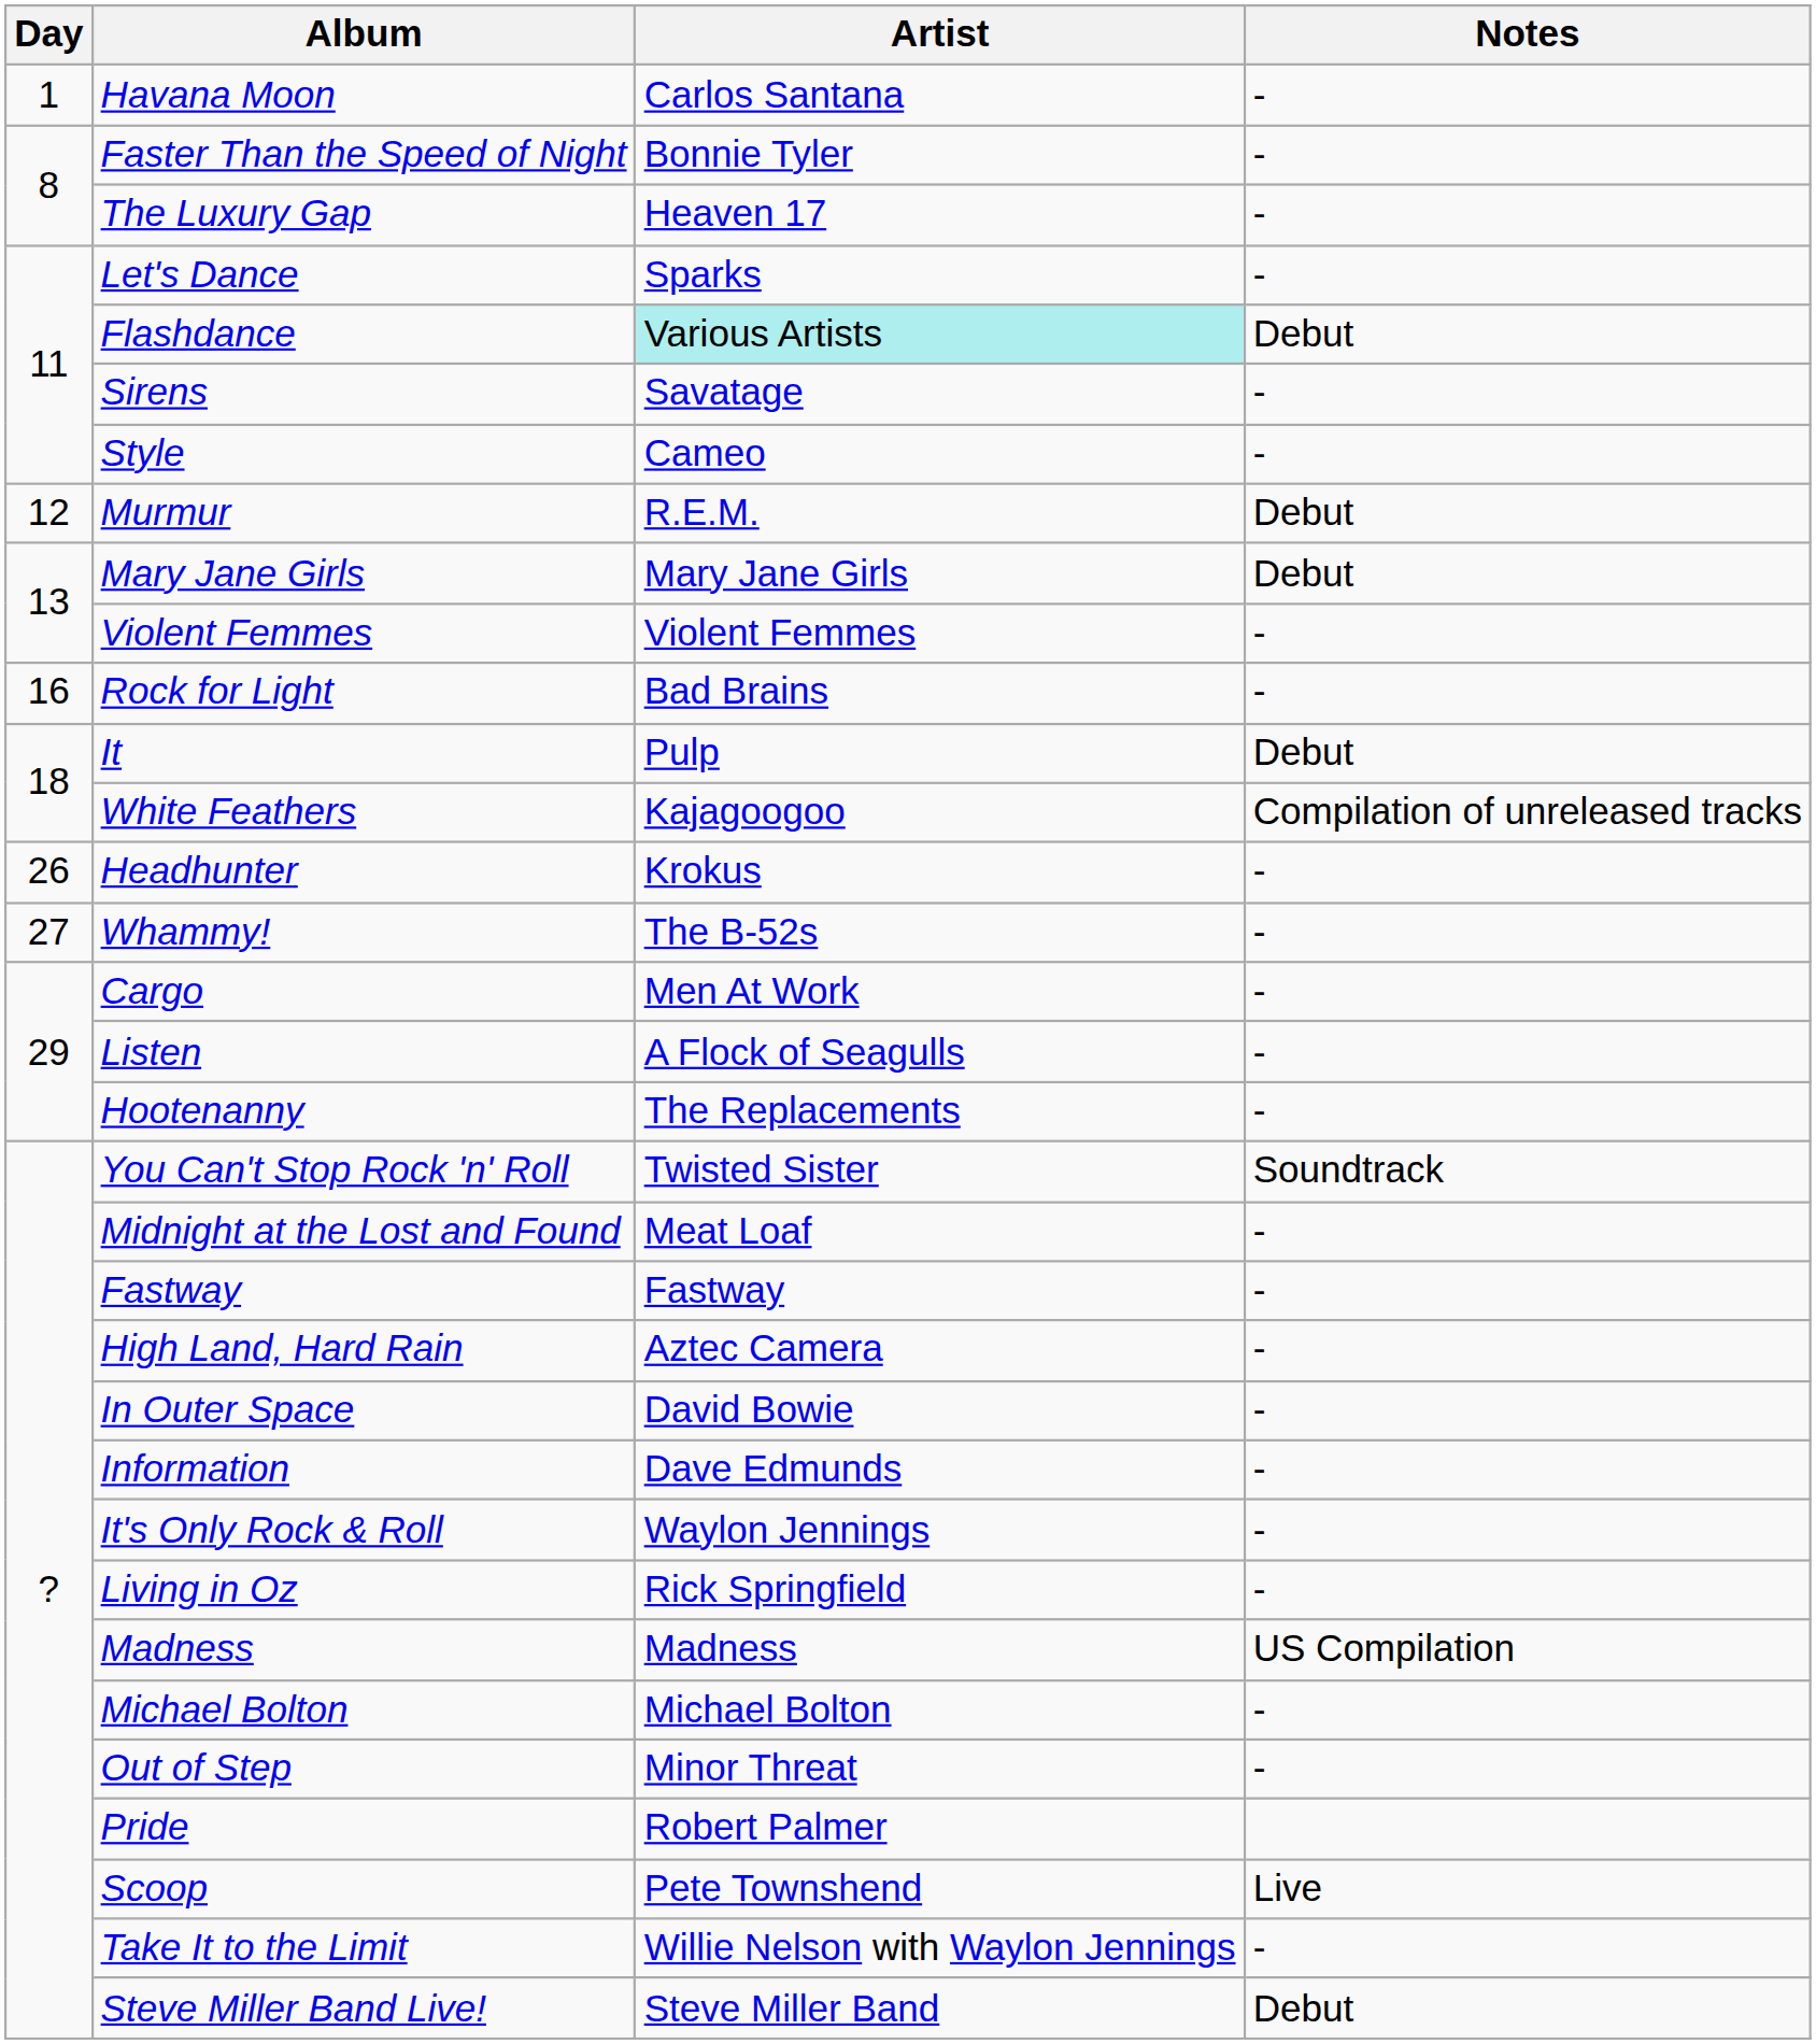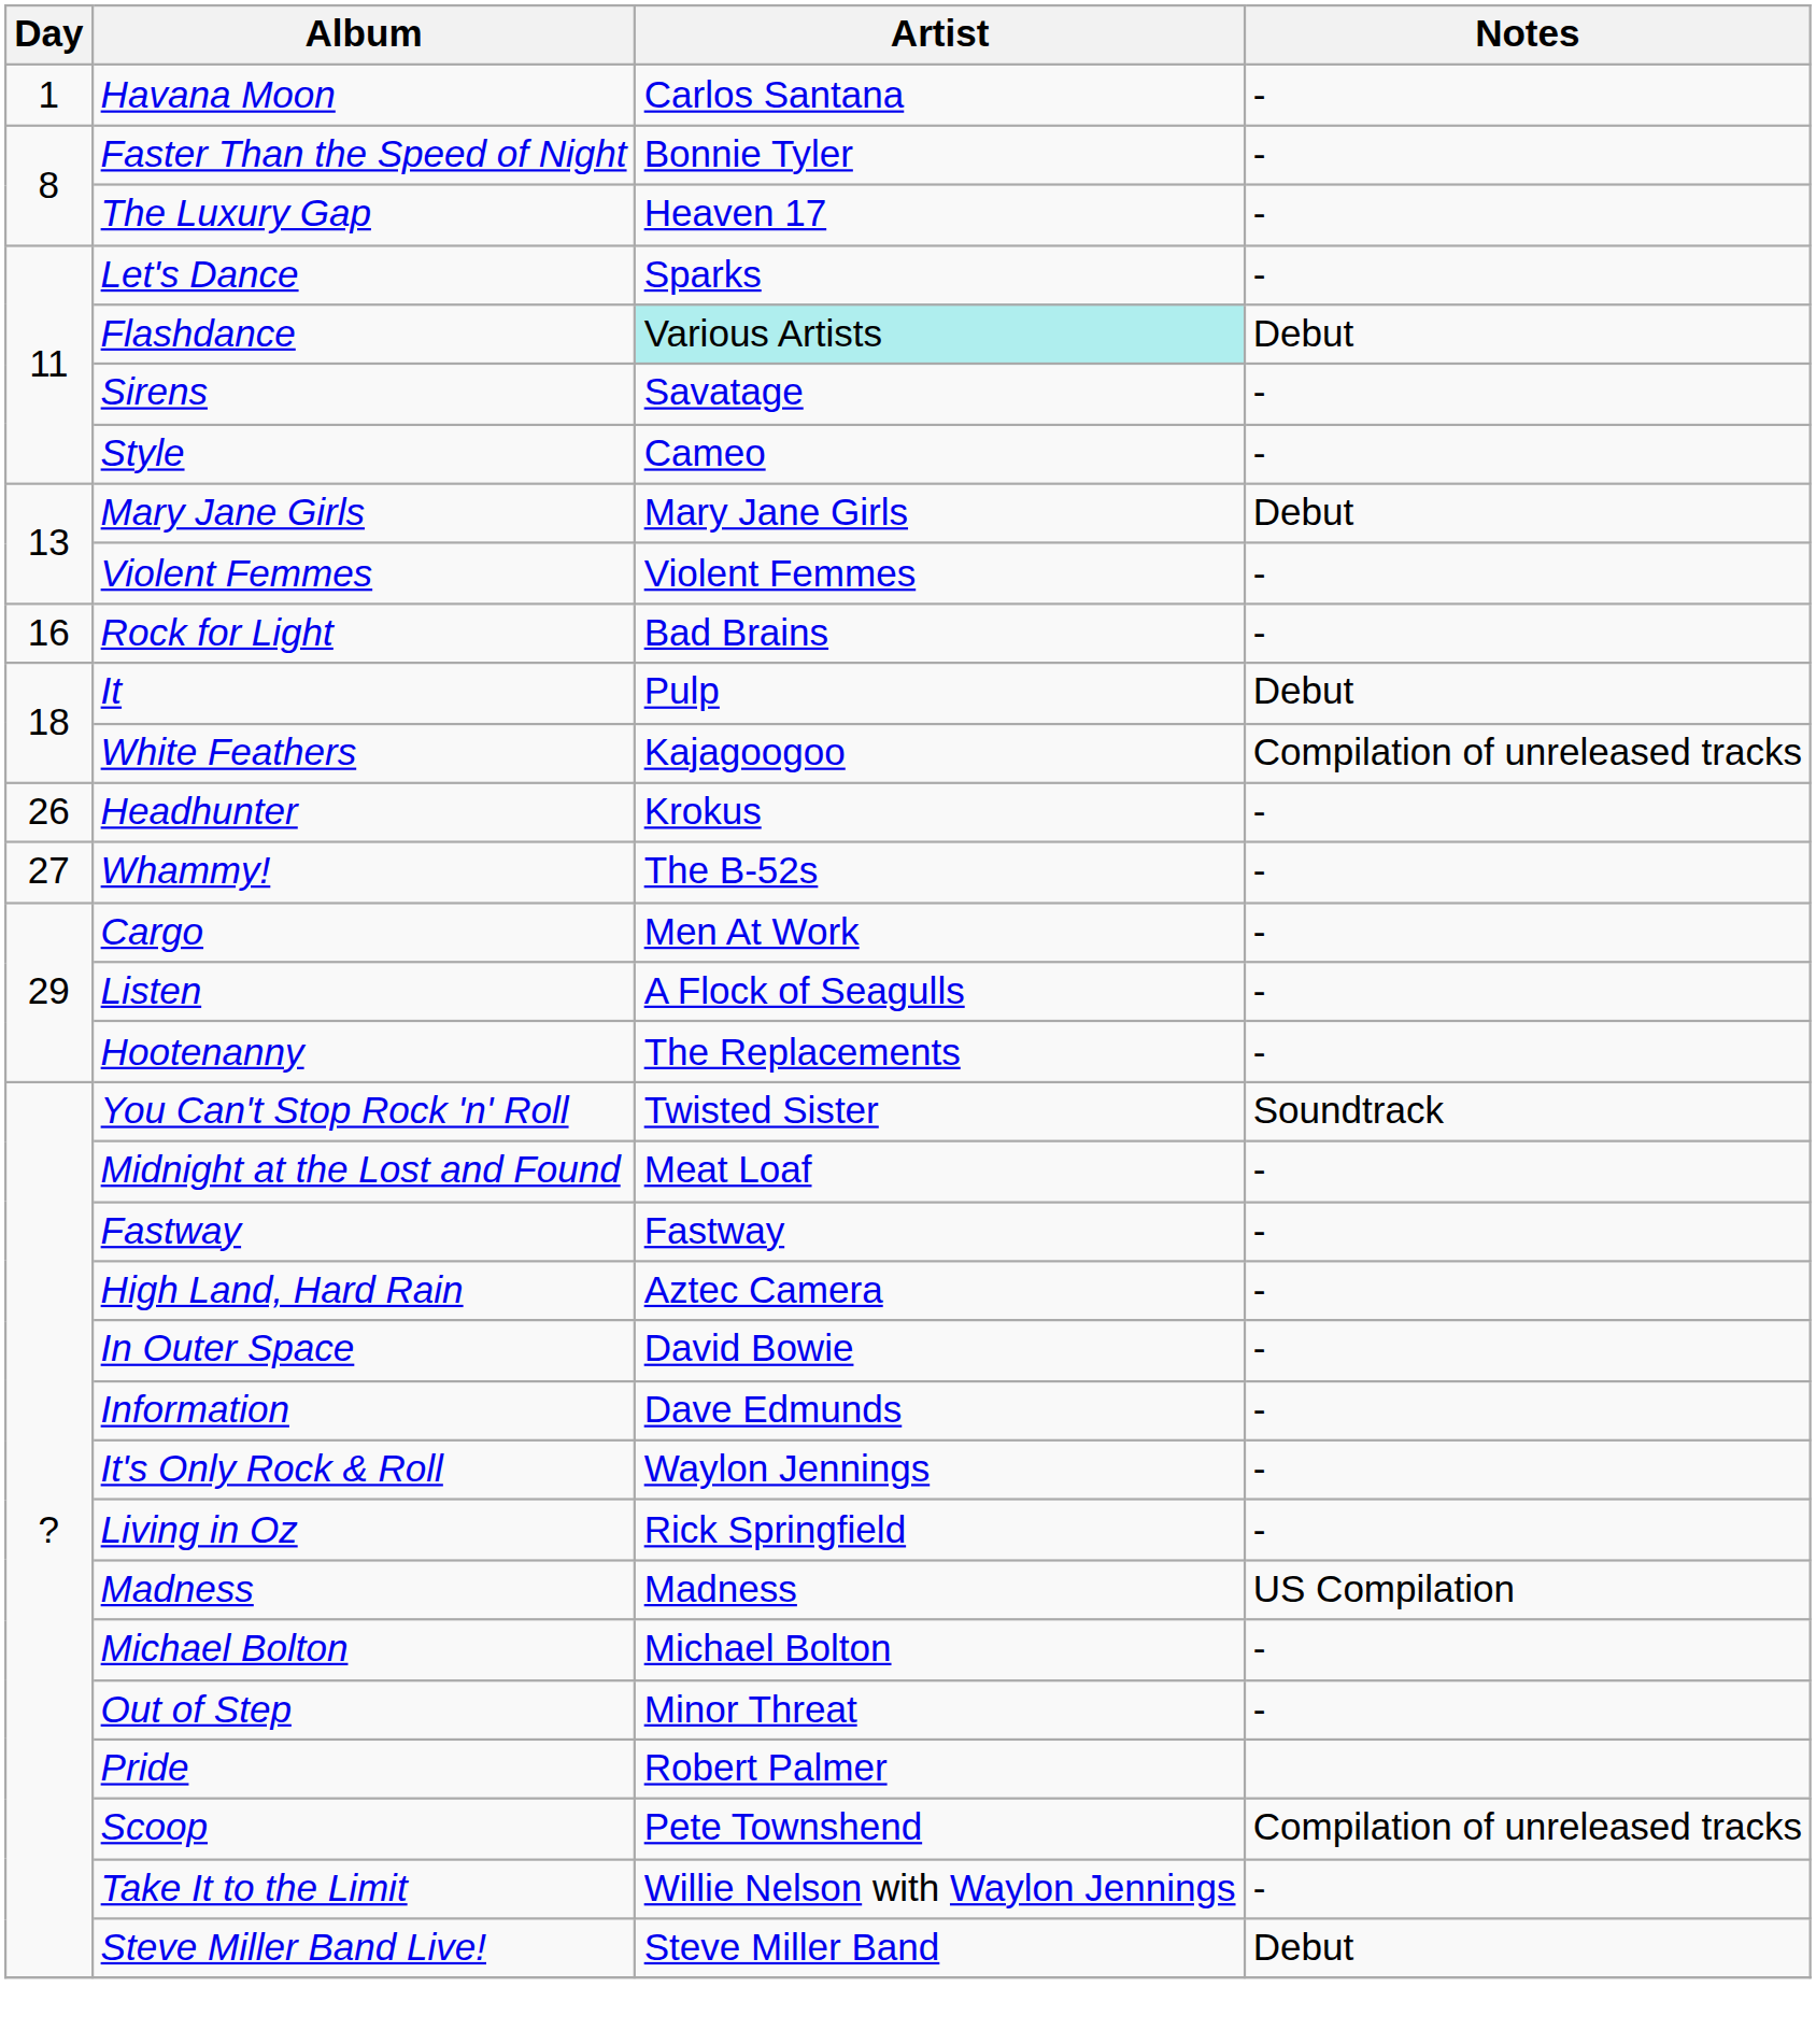- row: 12 | Murmur | R.E.M. | Debut
Scoop | Notes: Live -> Compilation of unreleased tracks
